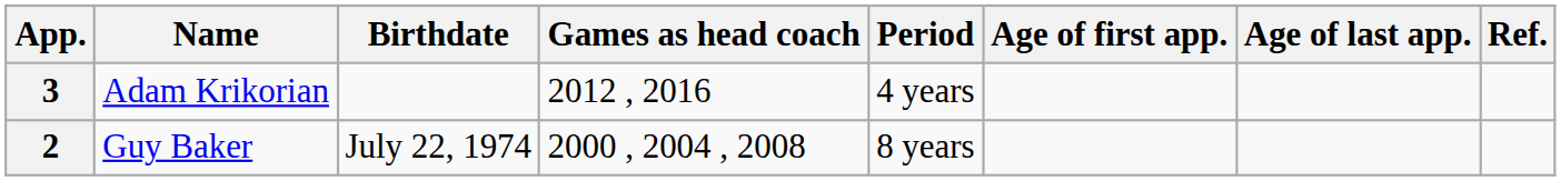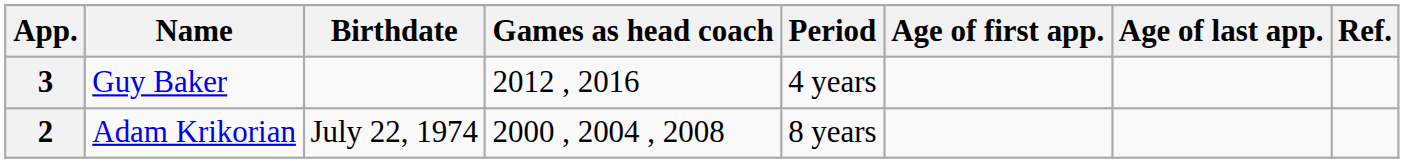3 | Name: Adam Krikorian -> Guy Baker
2 | Name: Guy Baker -> Adam Krikorian
